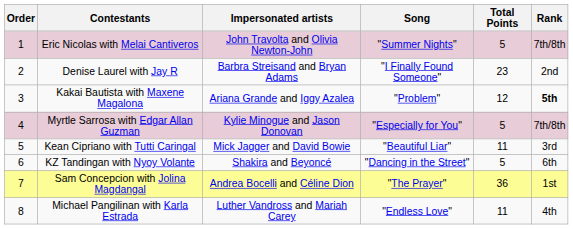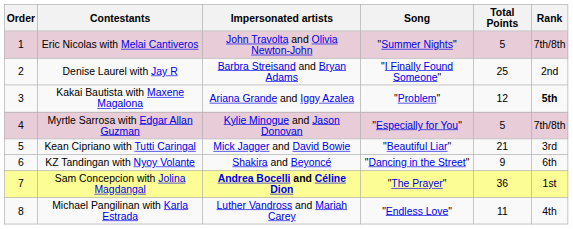Denise Laurel with Jay R | Total Points: 23 -> 25
Kean Cipriano with Tutti Caringal | Total Points: 11 -> 21
KZ Tandingan with Nyoy Volante | Total Points: 5 -> 9
Sam Concepcion with Jolina Magdangal | Impersonated artists: normal -> bold
